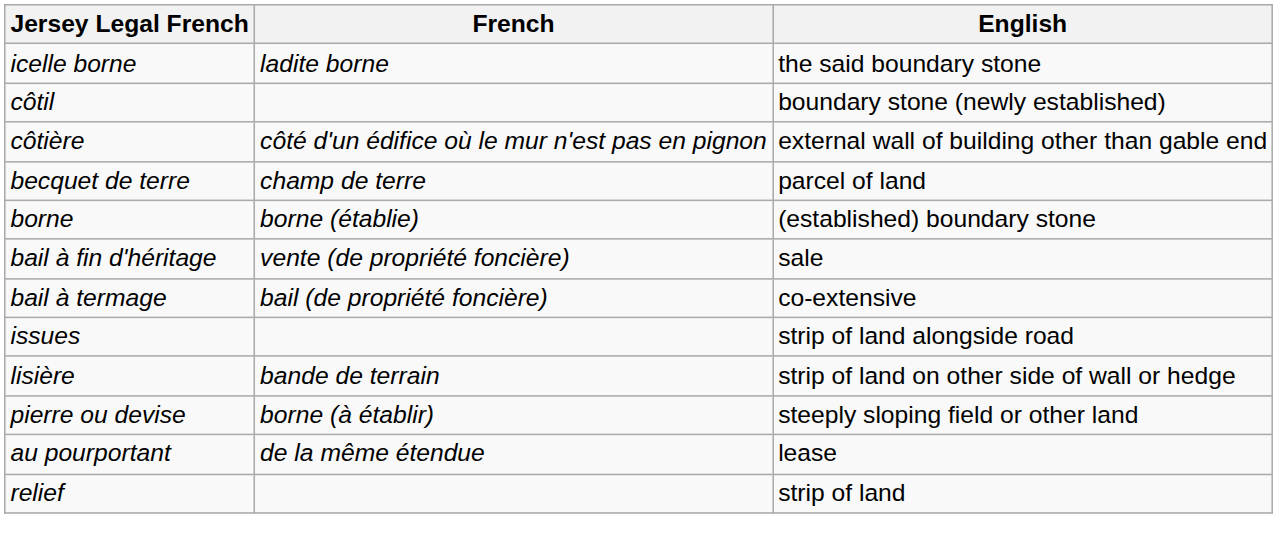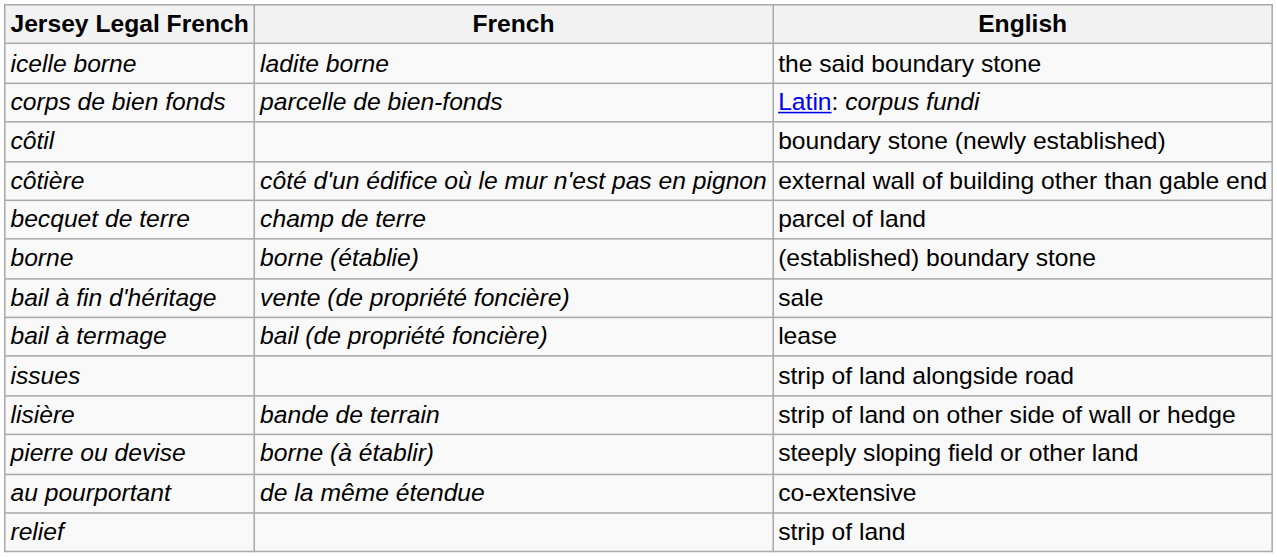+ row: corps de bien fonds | parcelle de bien-fonds | Latin: corpus fundi
bail à termage | English: co-extensive -> lease
au pourportant | English: lease -> co-extensive
